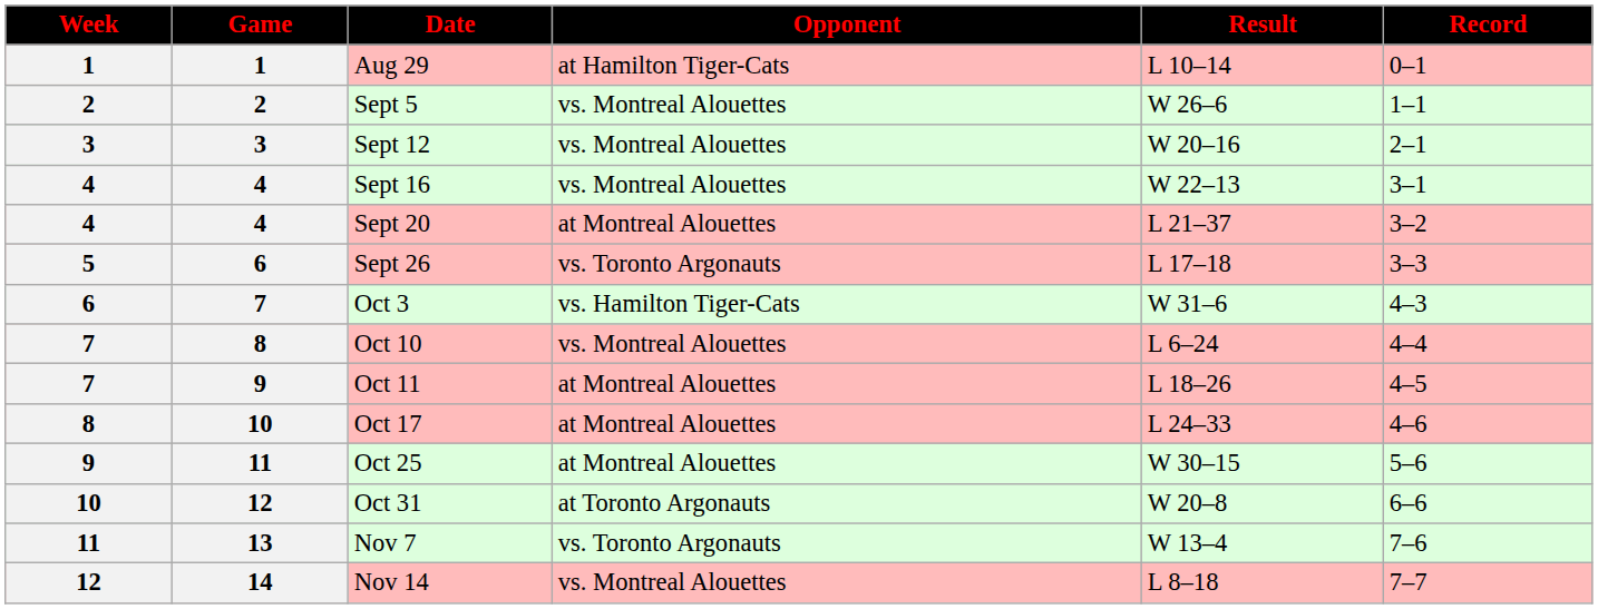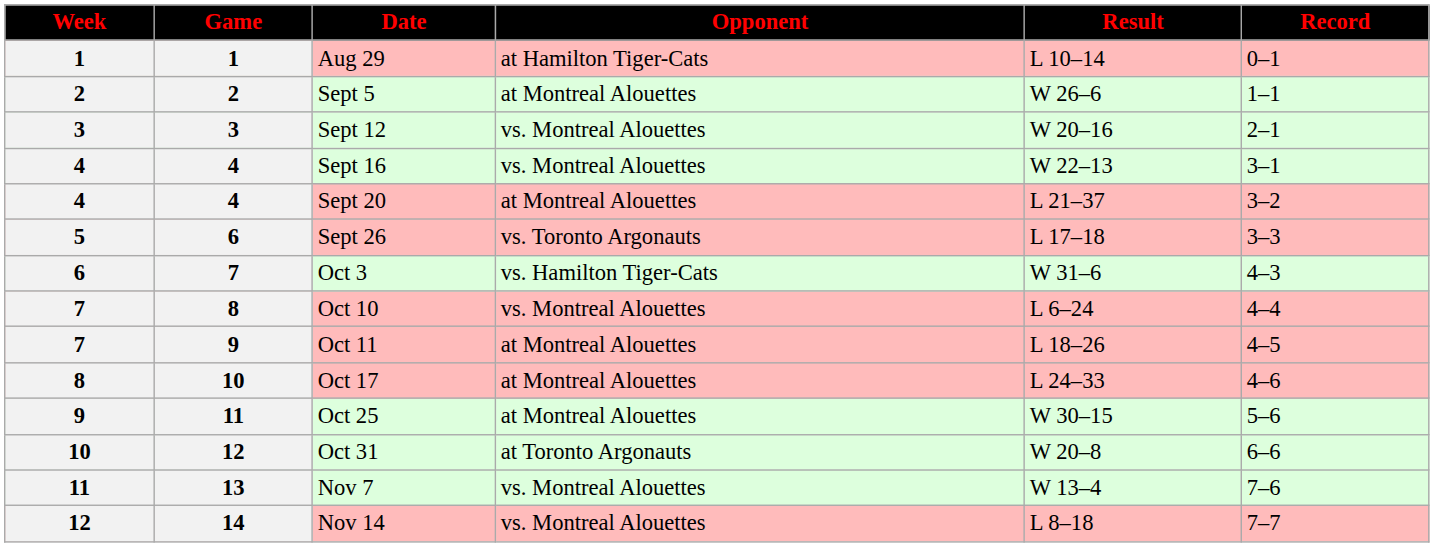Sept 5 | Opponent: vs. Montreal Alouettes -> at Montreal Alouettes
Nov 7 | Opponent: vs. Toronto Argonauts -> vs. Montreal Alouettes
